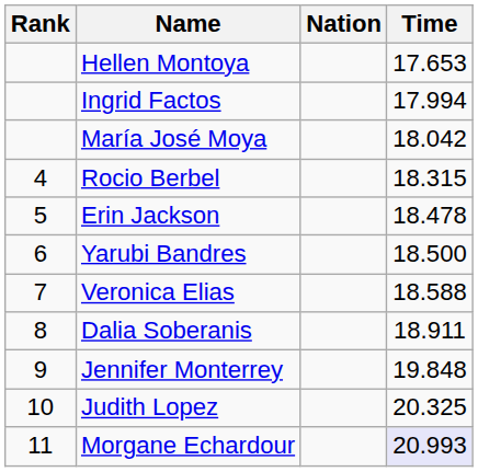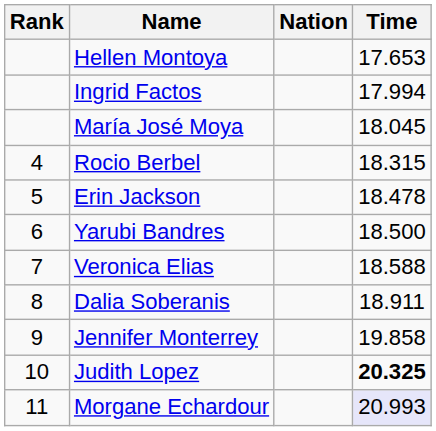María José Moya | Time: 18.042 -> 18.045
Jennifer Monterrey | Time: 19.848 -> 19.858
Judith Lopez | Time: normal -> bold
